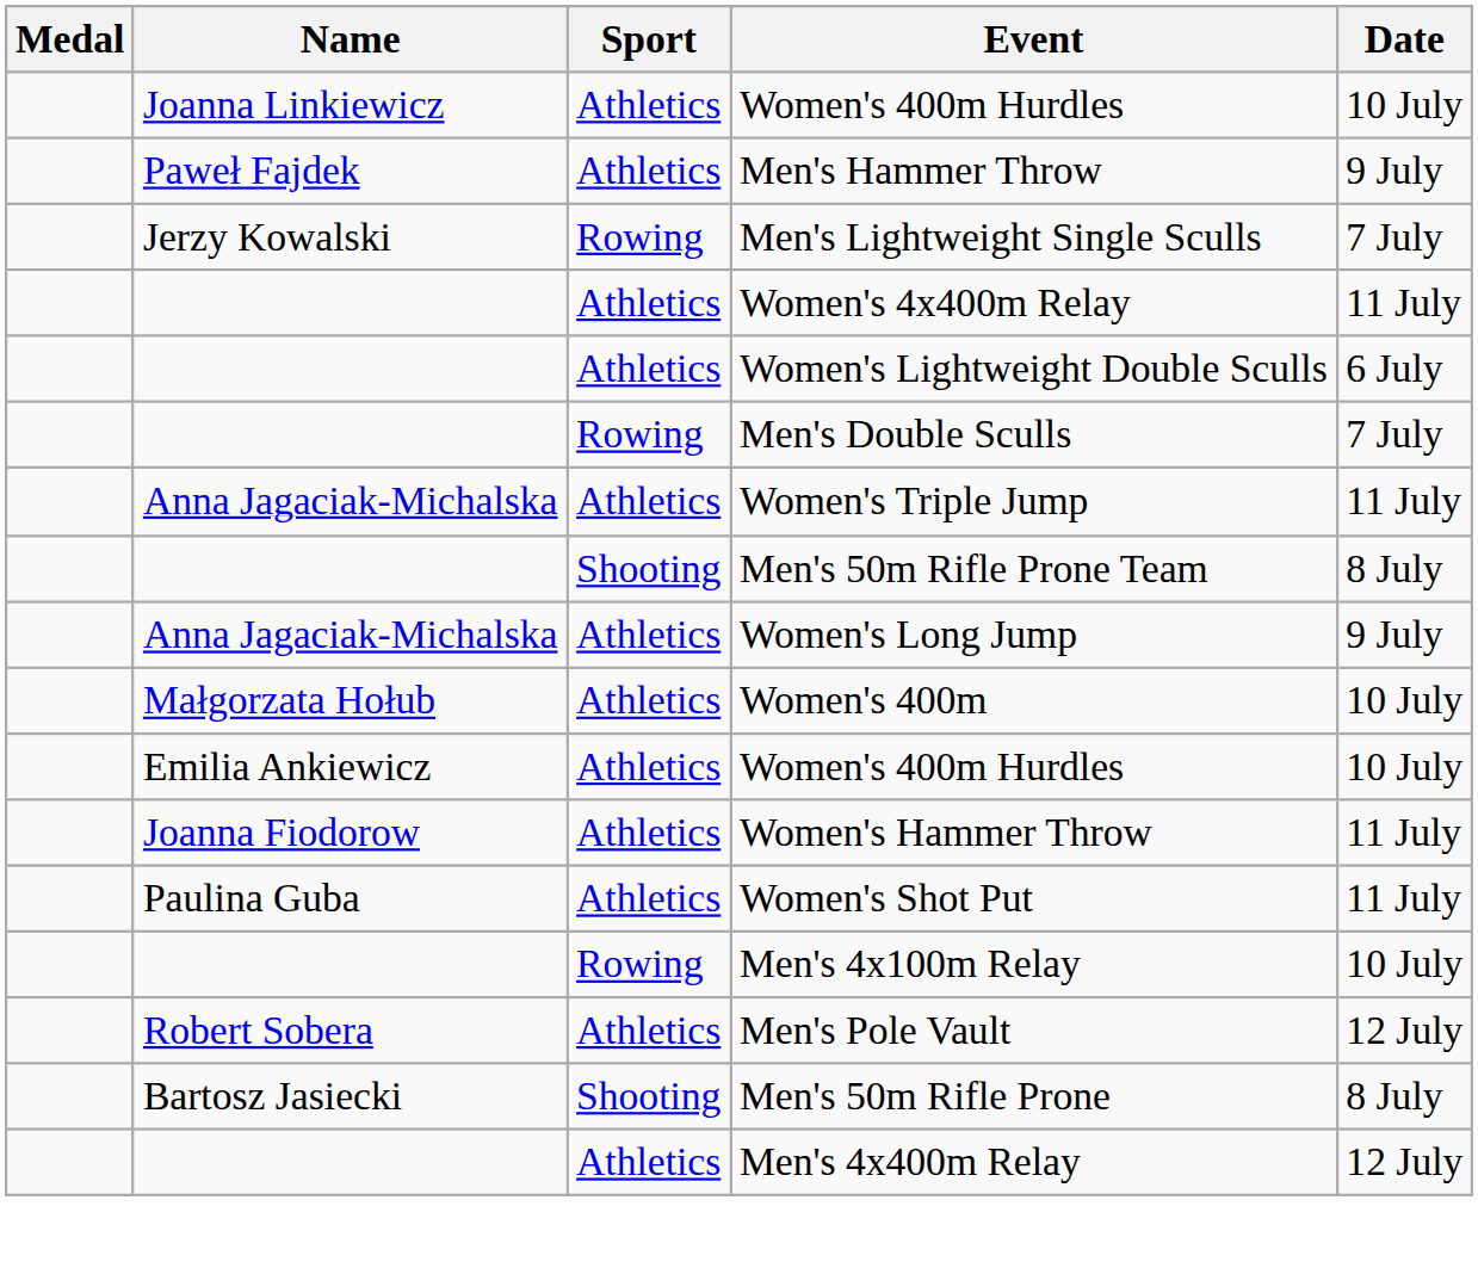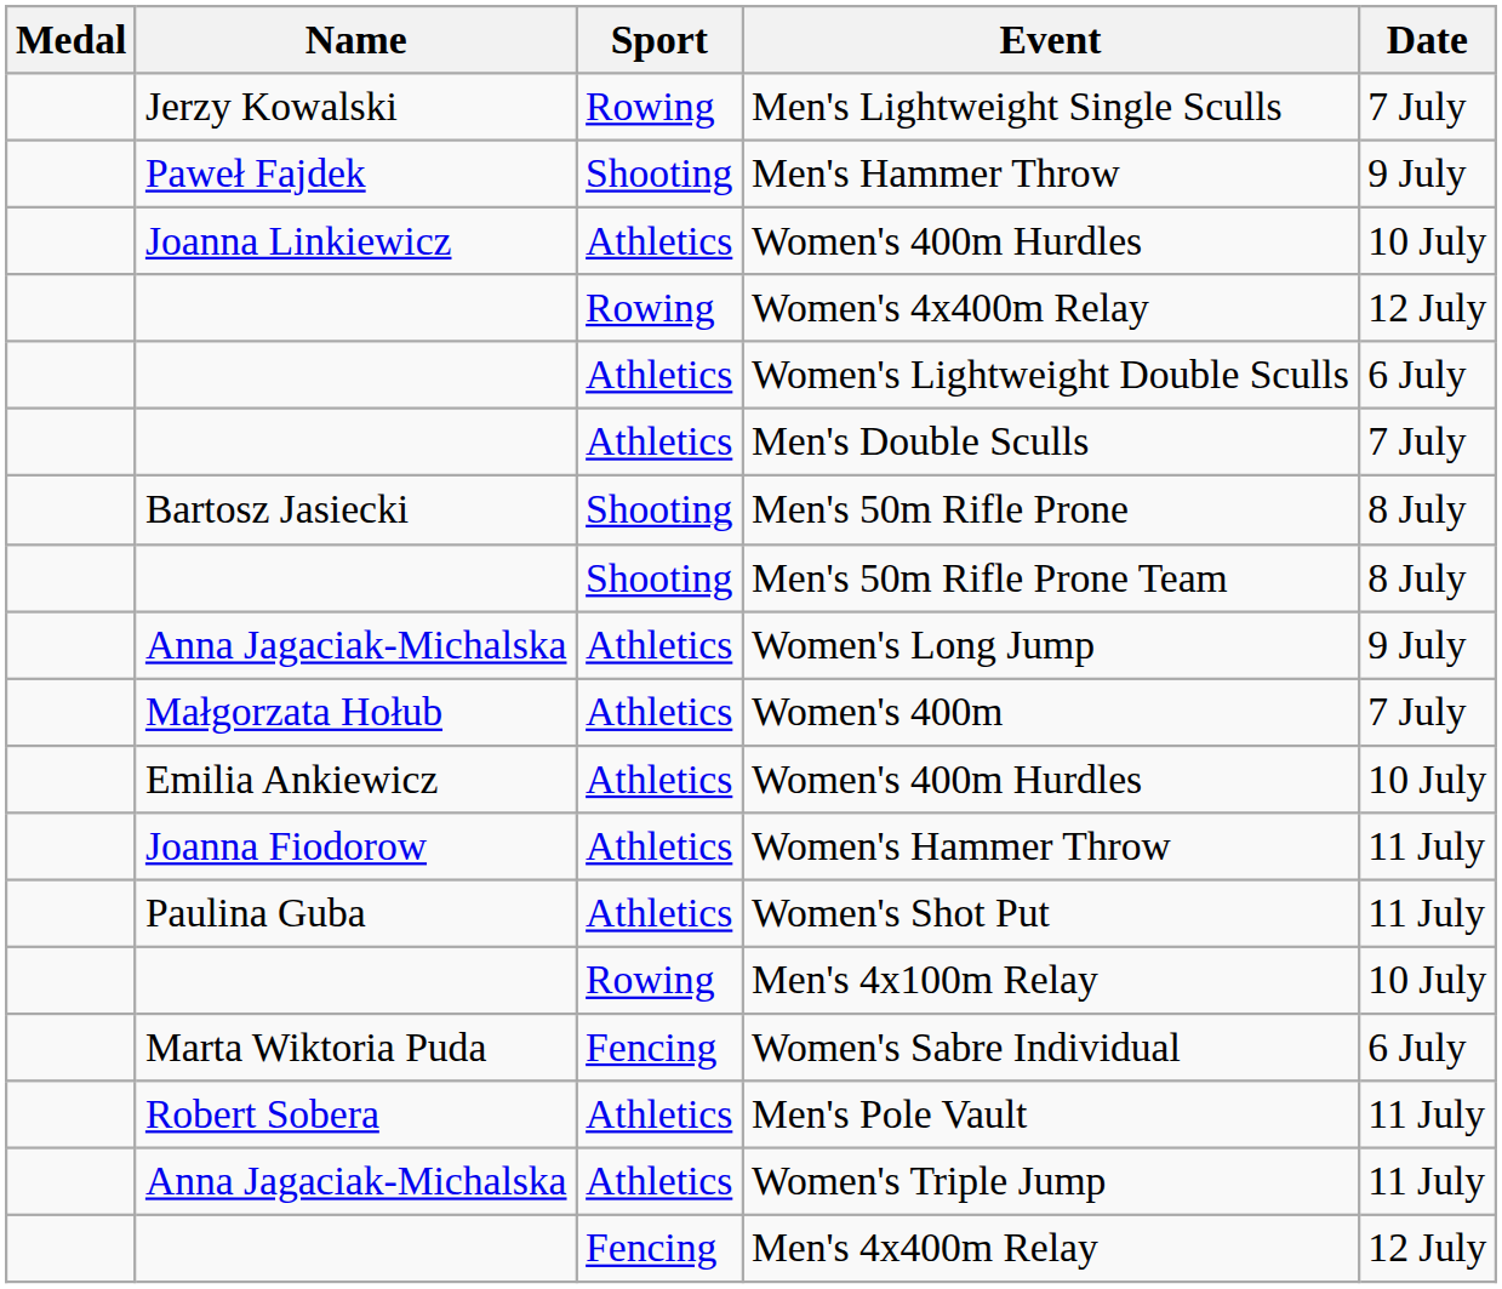rows swapped: Men's Lightweight Single Sculls <-> Joanna Linkiewicz / Women's 400m Hurdles
Men's Hammer Throw | Sport: Athletics -> Shooting
Women's 4x400m Relay | Sport: Athletics -> Rowing
Women's 4x400m Relay | Date: 11 July -> 12 July
Men's Double Sculls | Sport: Rowing -> Athletics
rows swapped: Men's 50m Rifle Prone <-> Women's Triple Jump
Women's 400m | Date: 10 July -> 7 July
+ row: Marta Wiktoria Puda | Fencing | Women's Sabre Individual | 6 July
Men's Pole Vault | Date: 12 July -> 11 July
Men's 4x400m Relay | Sport: Athletics -> Fencing
